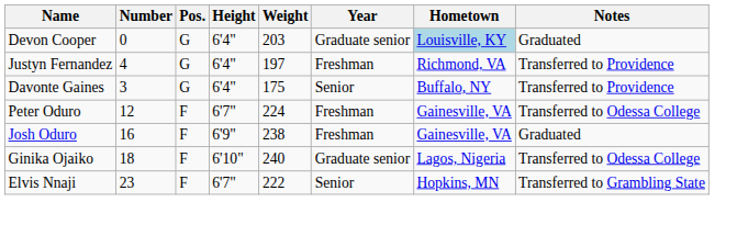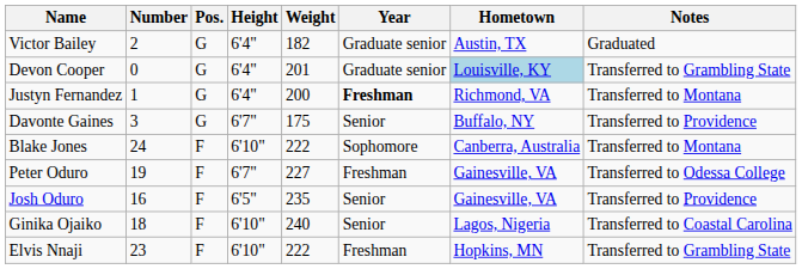+ row: Victor Bailey | 2 | G | 6'4" | 182 | Graduate senior | Austin, TX | Graduated
Devon Cooper | Weight: 203 -> 201
Devon Cooper | Notes: Graduated -> Transferred to Grambling State
Justyn Fernandez | Number: 4 -> 1
Justyn Fernandez | Weight: 197 -> 200
Justyn Fernandez | Year: normal -> bold
Justyn Fernandez | Notes: Transferred to Providence -> Transferred to Montana
Davonte Gaines | Height: 6'4" -> 6'7"
+ row: Blake Jones | 24 | F | 6'10" | 222 | Sophomore | Canberra, Australia | Transferred to Montana
Peter Oduro | Number: 12 -> 19
Peter Oduro | Weight: 224 -> 227
Josh Oduro | Height: 6'9" -> 6'5"
Josh Oduro | Weight: 238 -> 235
Josh Oduro | Year: Freshman -> Senior
Josh Oduro | Notes: Graduated -> Transferred to Providence
Ginika Ojaiko | Year: Graduate senior -> Senior
Ginika Ojaiko | Notes: Transferred to Odessa College -> Transferred to Coastal Carolina
Elvis Nnaji | Height: 6'7" -> 6'10"
Elvis Nnaji | Year: Senior -> Freshman
